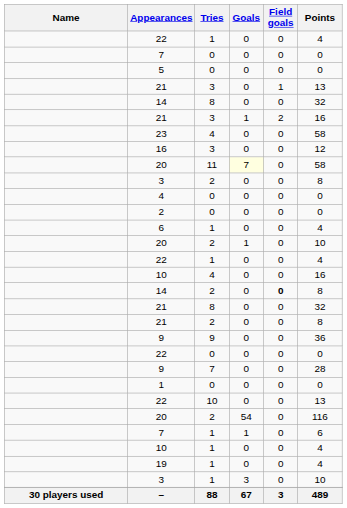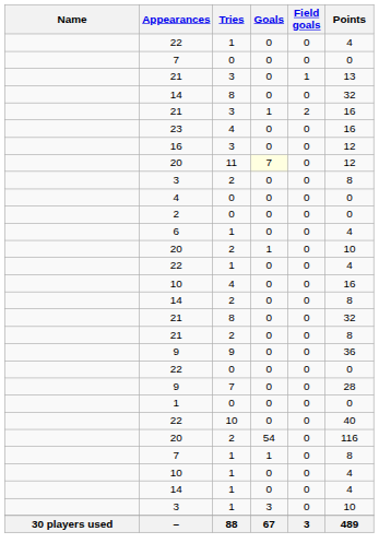- row: 5 | 0 | 0 | 0 | 0
23 | Points: 58 -> 16
20 / 11 | Points: 58 -> 12
14 / 2 | Field goals: bold -> normal
22 / 10 | Points: 13 -> 40
7 / 1 | Points: 6 -> 8
- row: 19 | 1 | 0 | 0 | 4
+ row: 14 | 1 | 0 | 0 | 4
